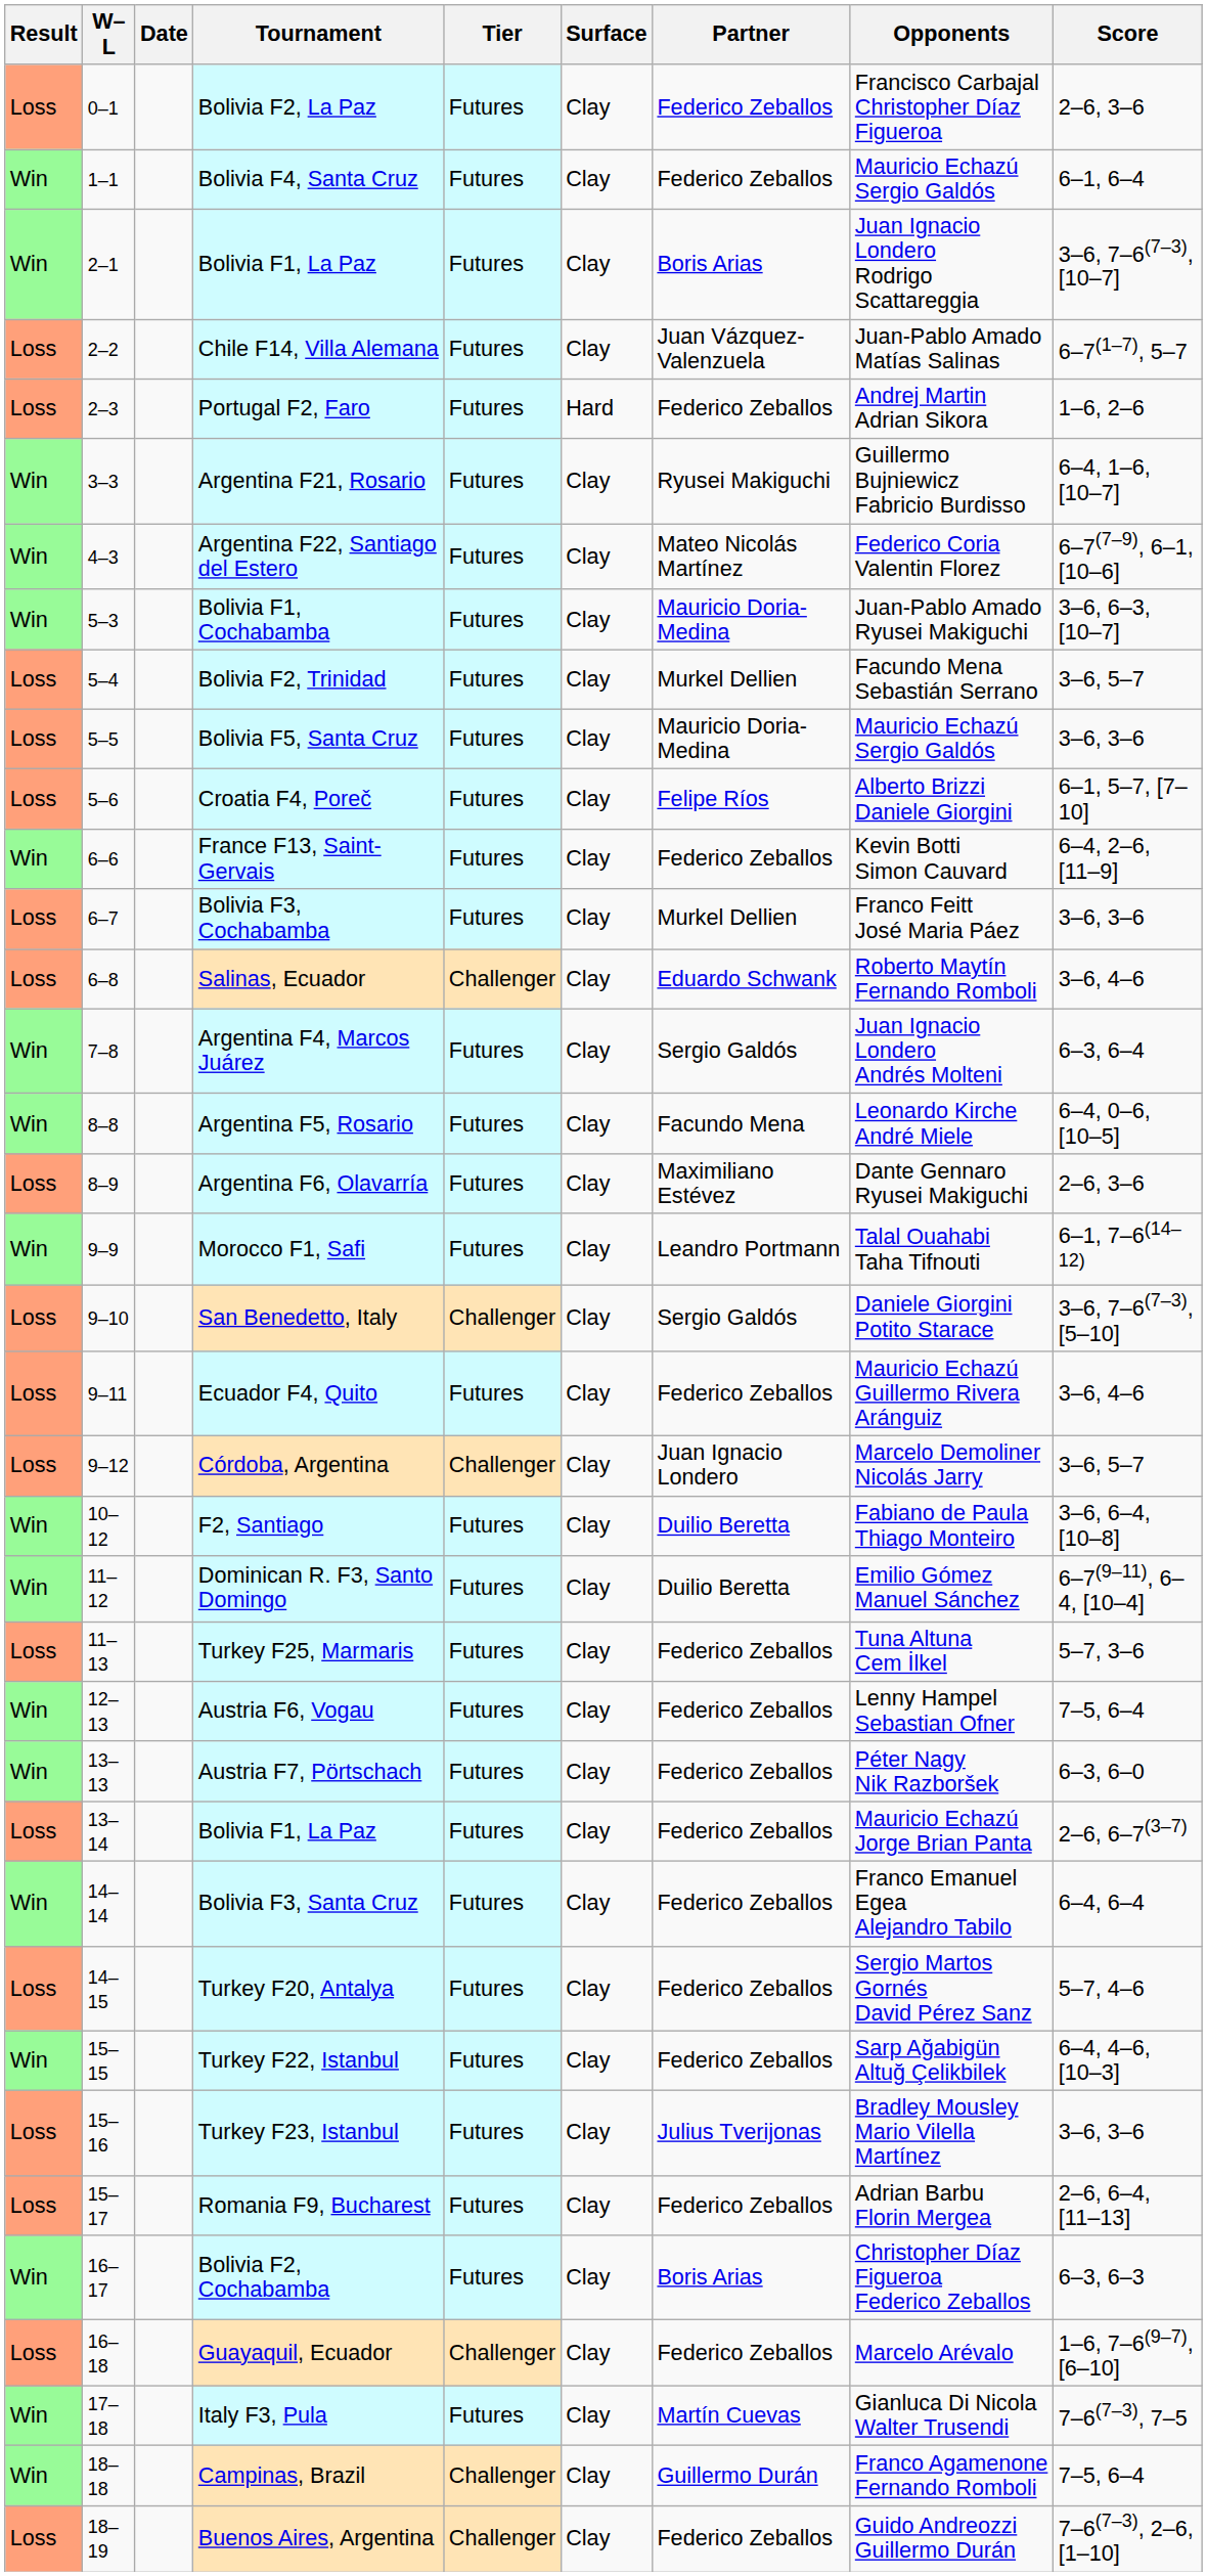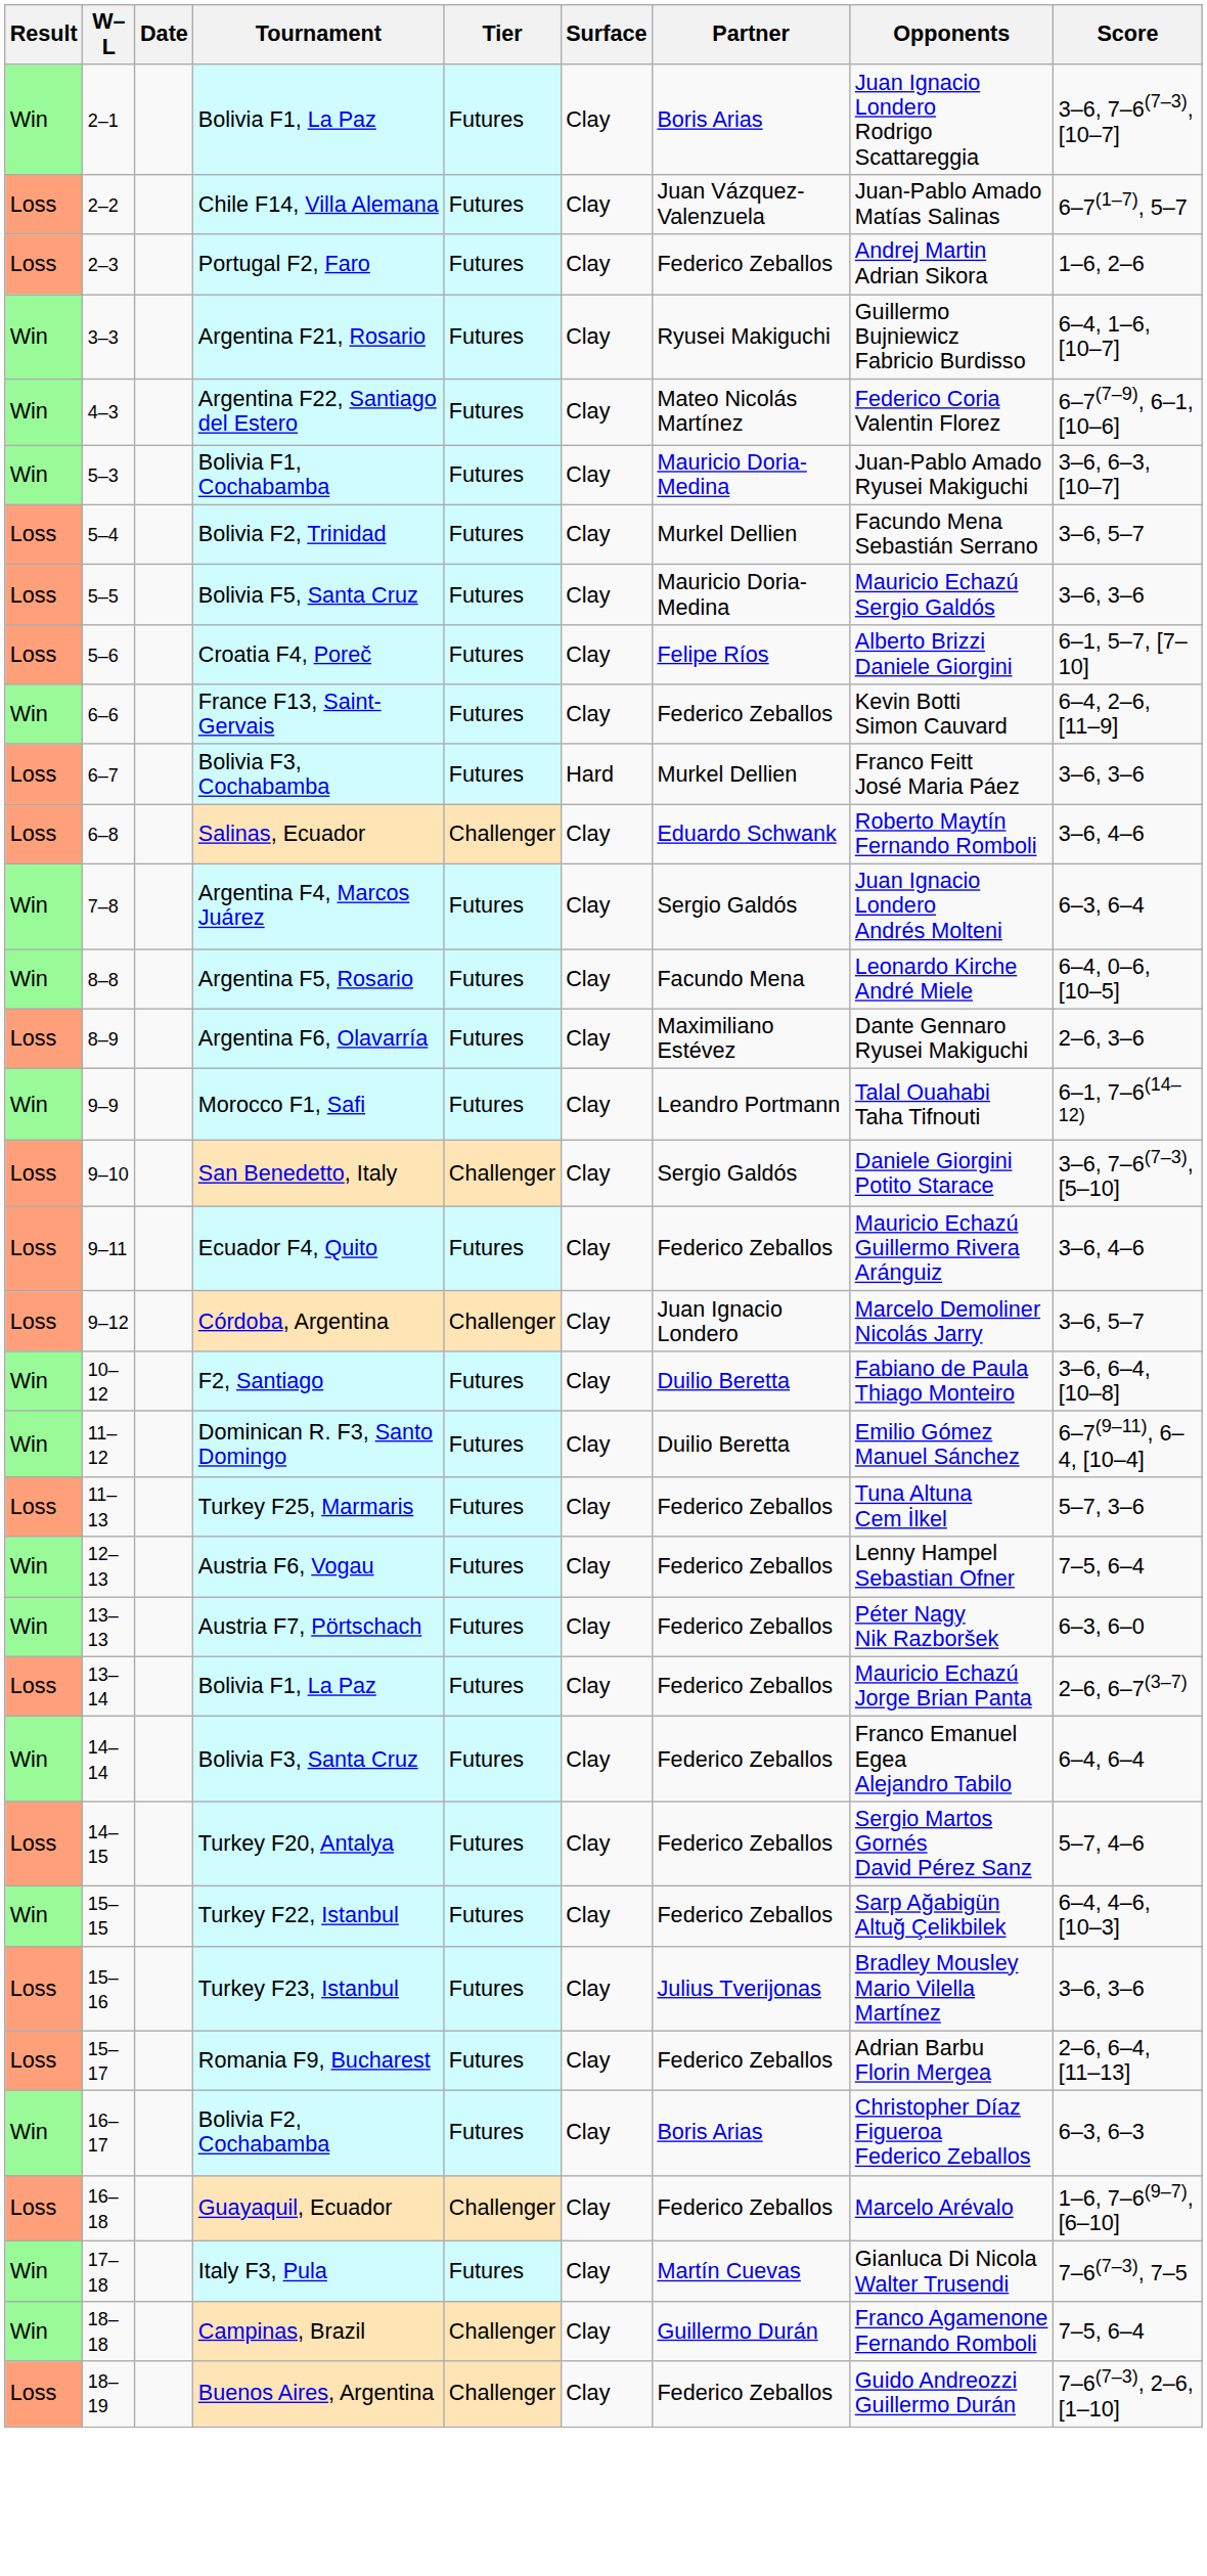- row: Loss | 0–1 | Bolivia F2, La Paz | Futures | Clay | Federico Zeballos | Francisco Carbajal Christopher Díaz Figueroa | 2–6, 3–6
- row: Win | 1–1 | Bolivia F4, Santa Cruz | Futures | Clay | Federico Zeballos | Mauricio Echazú Sergio Galdós | 6–1, 6–4
Portugal F2, Faro | Surface: Hard -> Clay
Bolivia F3, Cochabamba | Surface: Clay -> Hard
